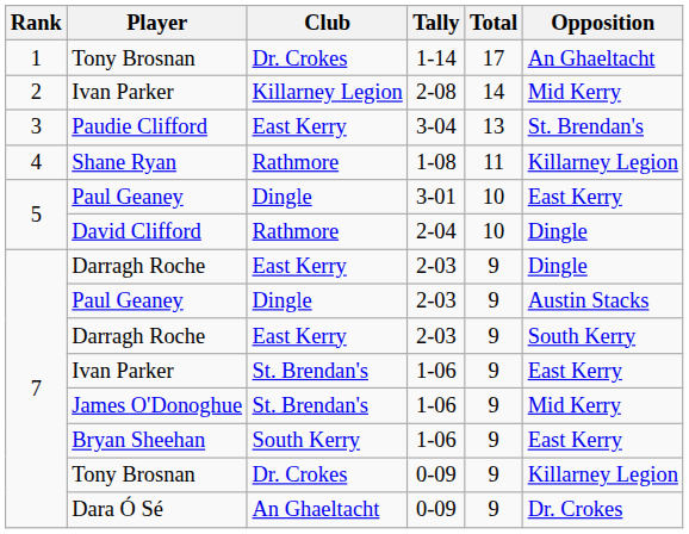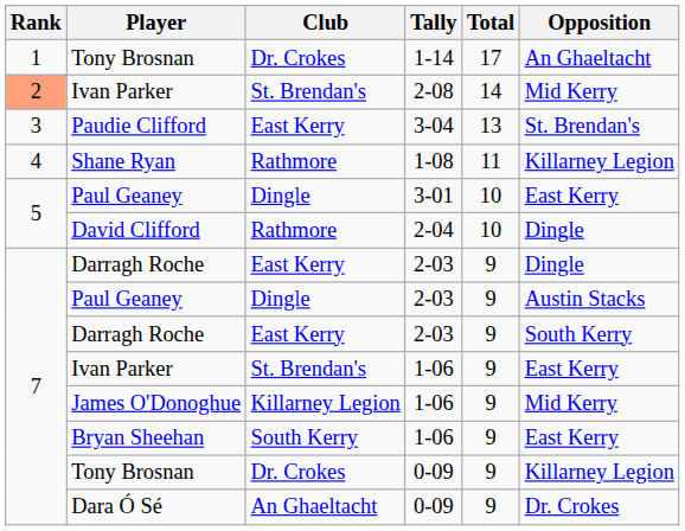Ivan Parker / 2-08 | Rank: no background -> lightsalmon background
Ivan Parker / 2-08 | Club: Killarney Legion -> St. Brendan's
James O'Donoghue | Club: St. Brendan's -> Killarney Legion
